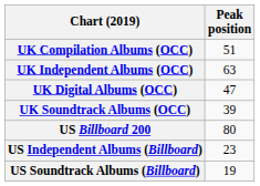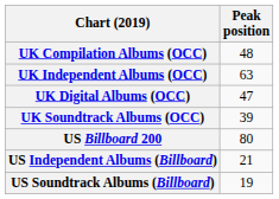UK Compilation Albums (OCC) | Peak position: 51 -> 48
US Independent Albums (Billboard) | Peak position: 23 -> 21
